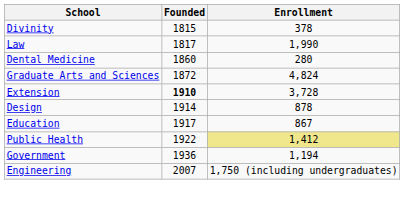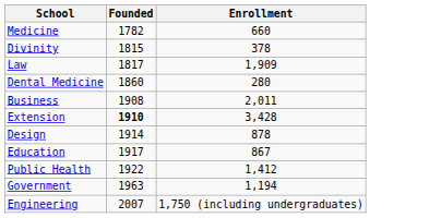+ row: Medicine | 1782 | 660
Law | Enrollment: 1,990 -> 1,909
- row: Graduate Arts and Sciences | 1872 | 4,824
+ row: Business | 1908 | 2,011
Extension | Enrollment: 3,728 -> 3,428
Public Health | Enrollment: khaki background -> no background
Government | Founded: 1936 -> 1963
